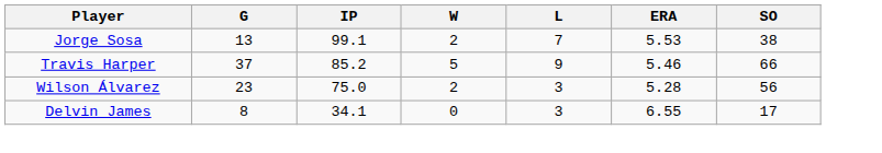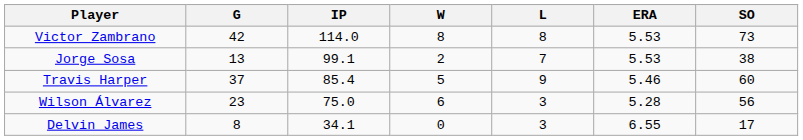+ row: Victor Zambrano | 42 | 114.0 | 8 | 8 | 5.53 | 73
Travis Harper | IP: 85.2 -> 85.4
Travis Harper | SO: 66 -> 60
Wilson Álvarez | W: 2 -> 6
